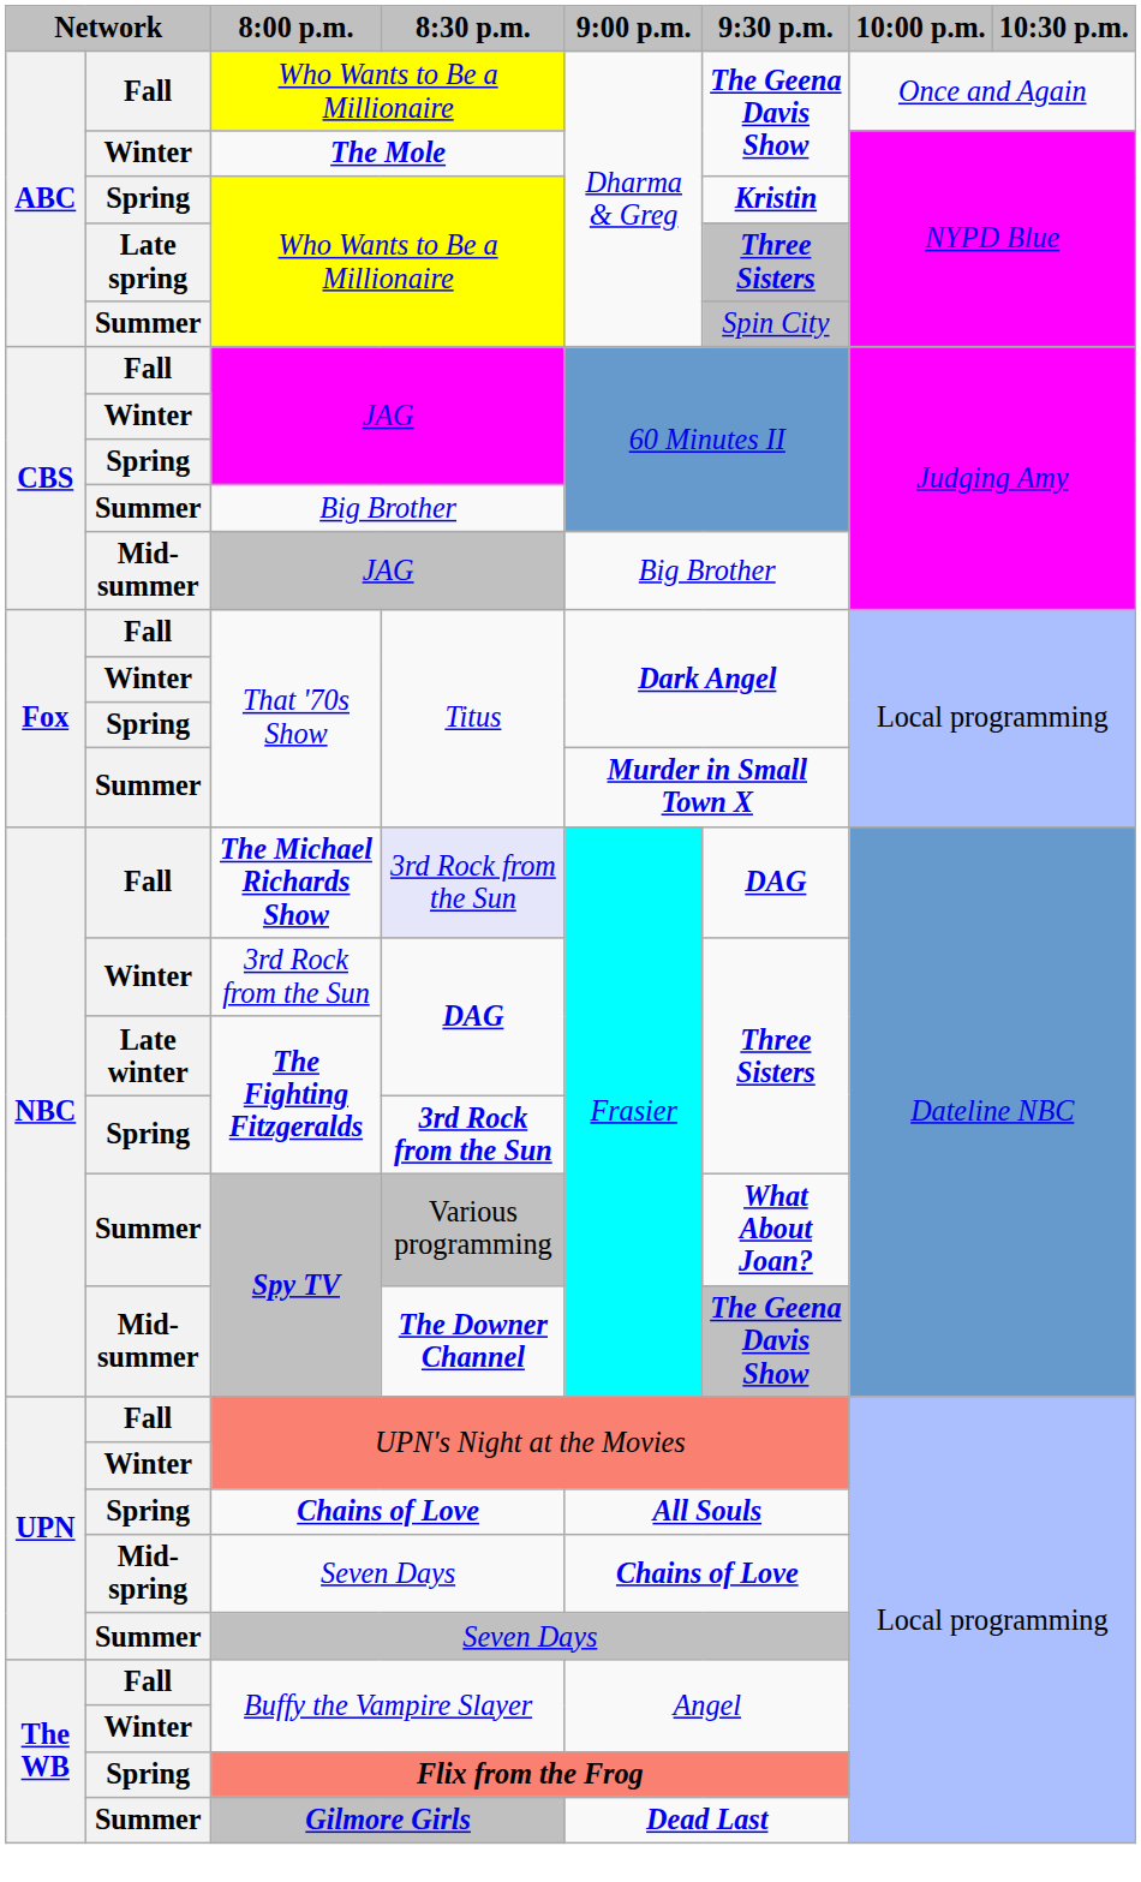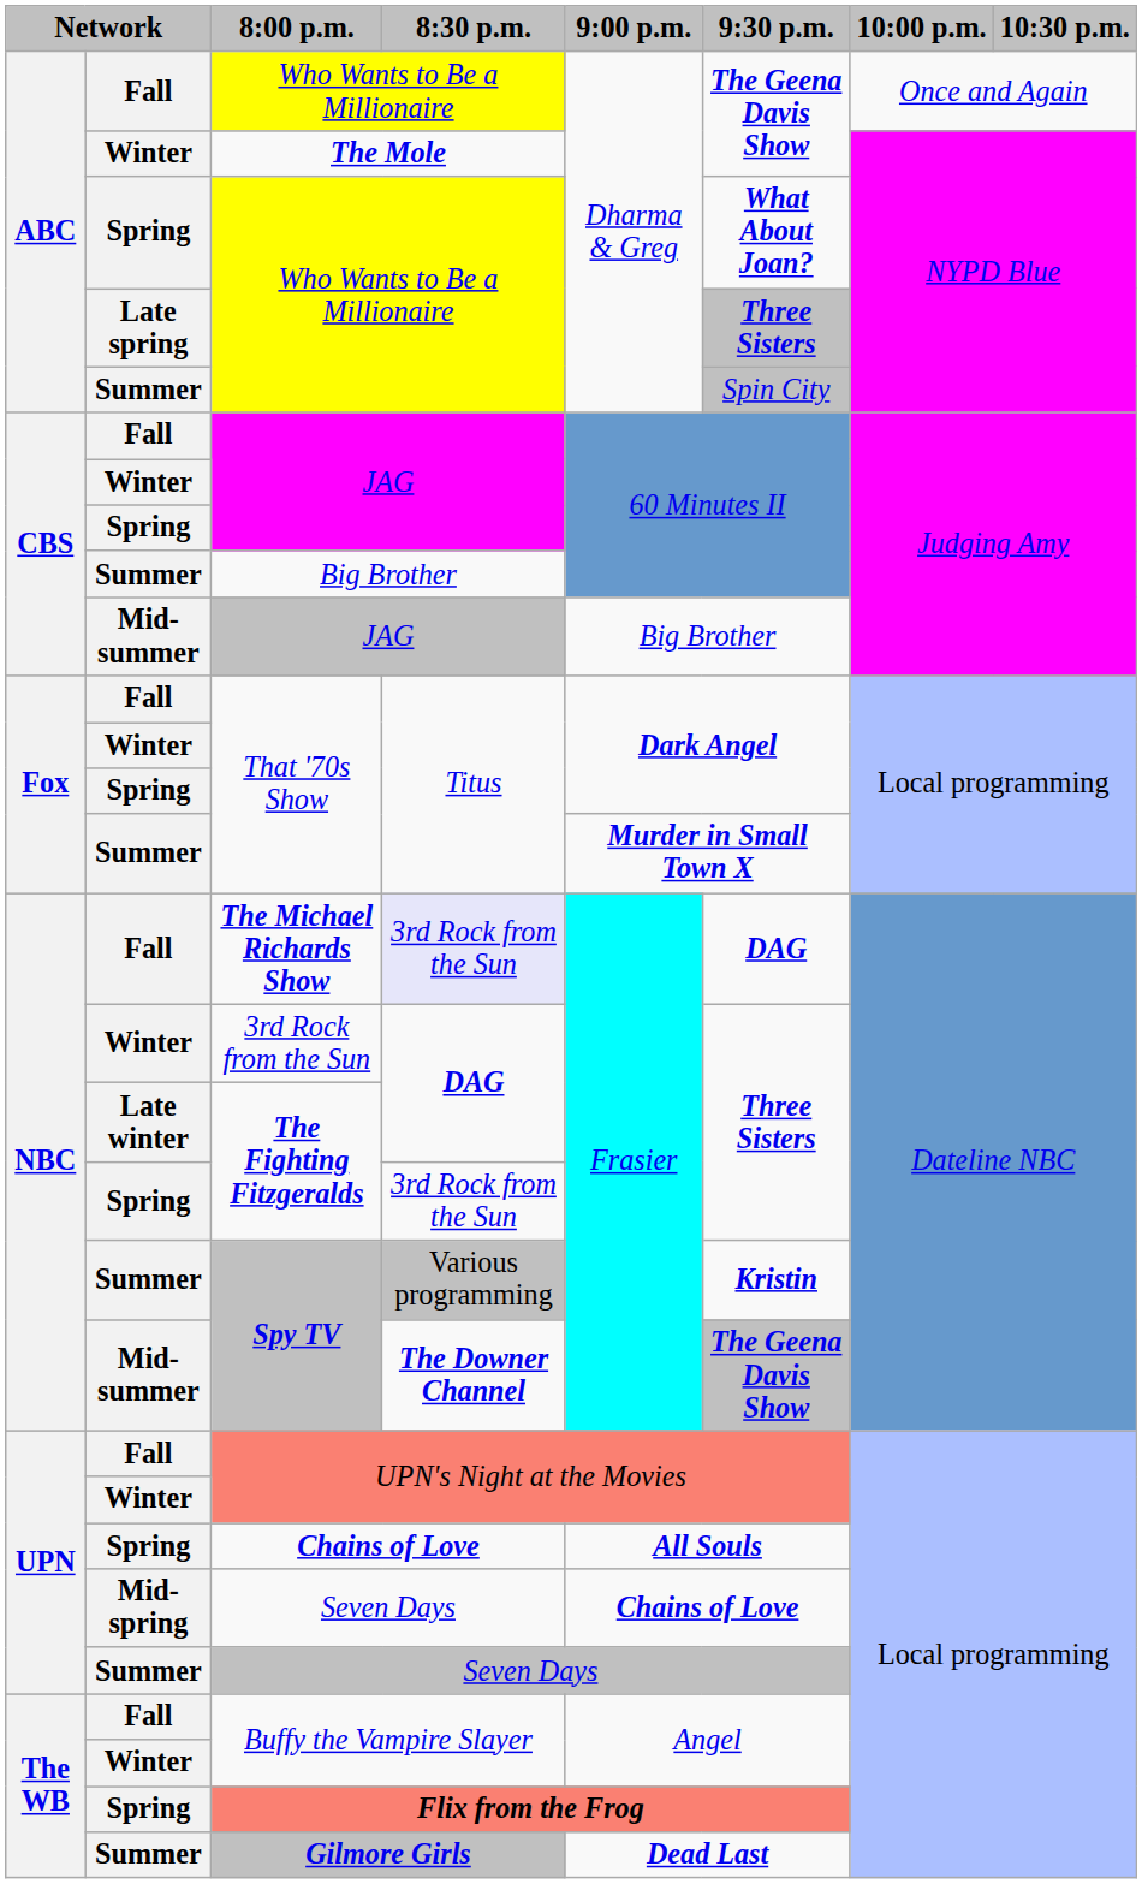Spring / Who Wants to Be a Millionaire | 9:30 p.m.: Kristin -> What About Joan?
Spring / The Fighting Fitzgeralds | 8:30 p.m.: bold -> normal
Summer / Spy TV | 9:30 p.m.: What About Joan? -> Kristin
